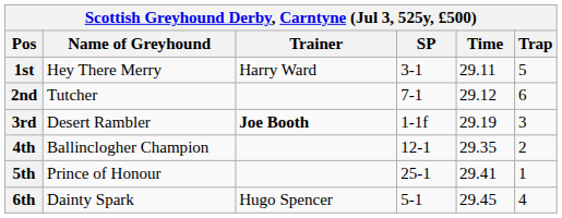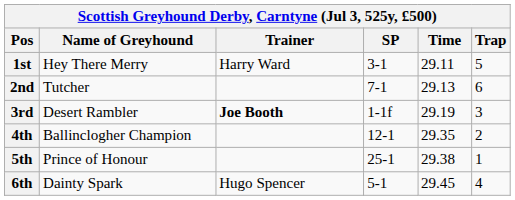2nd | Time: 29.12 -> 29.13
5th | Time: 29.41 -> 29.38
